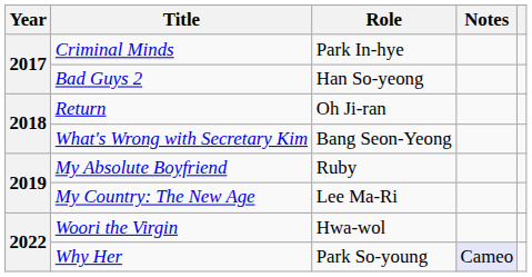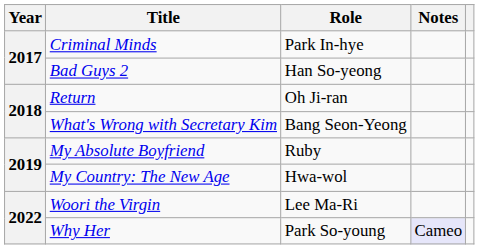My Country: The New Age | Role: Lee Ma-Ri -> Hwa-wol
Woori the Virgin | Role: Hwa-wol -> Lee Ma-Ri
